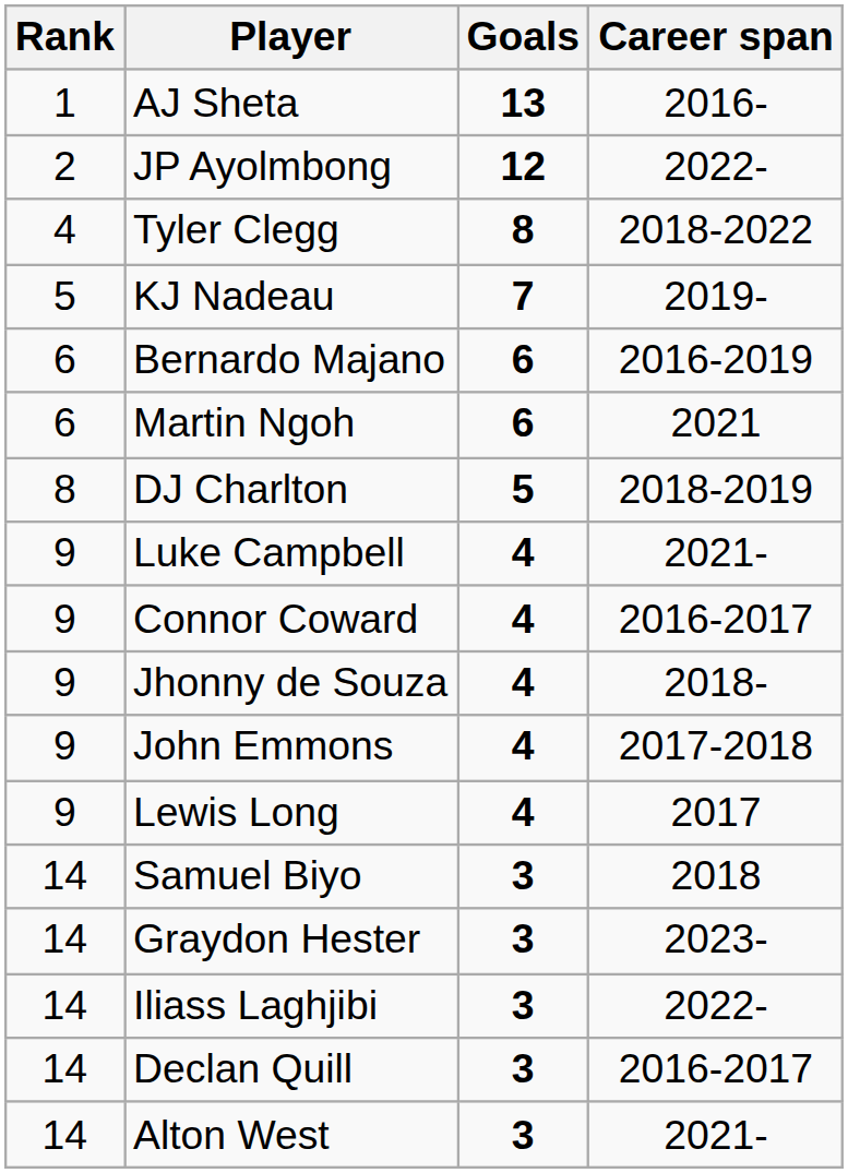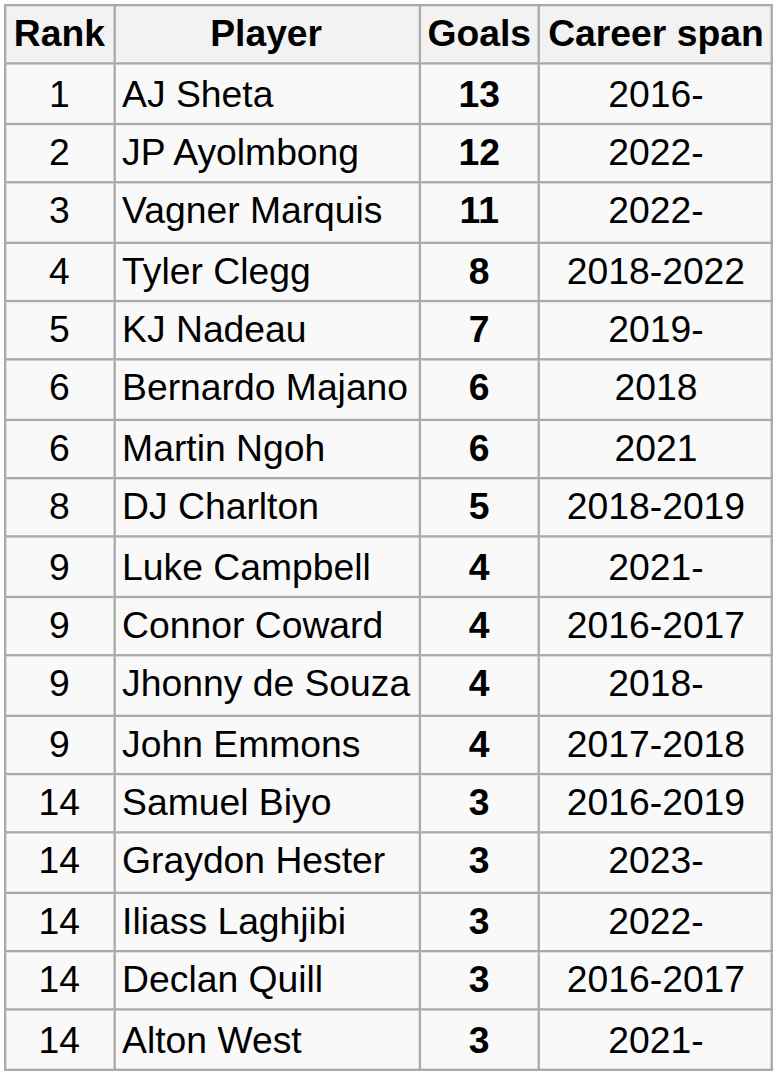+ row: 3 | Vagner Marquis | 11 | 2022-
Bernardo Majano | Career span: 2016-2019 -> 2018
- row: 9 | Lewis Long | 4 | 2017
Samuel Biyo | Career span: 2018 -> 2016-2019
